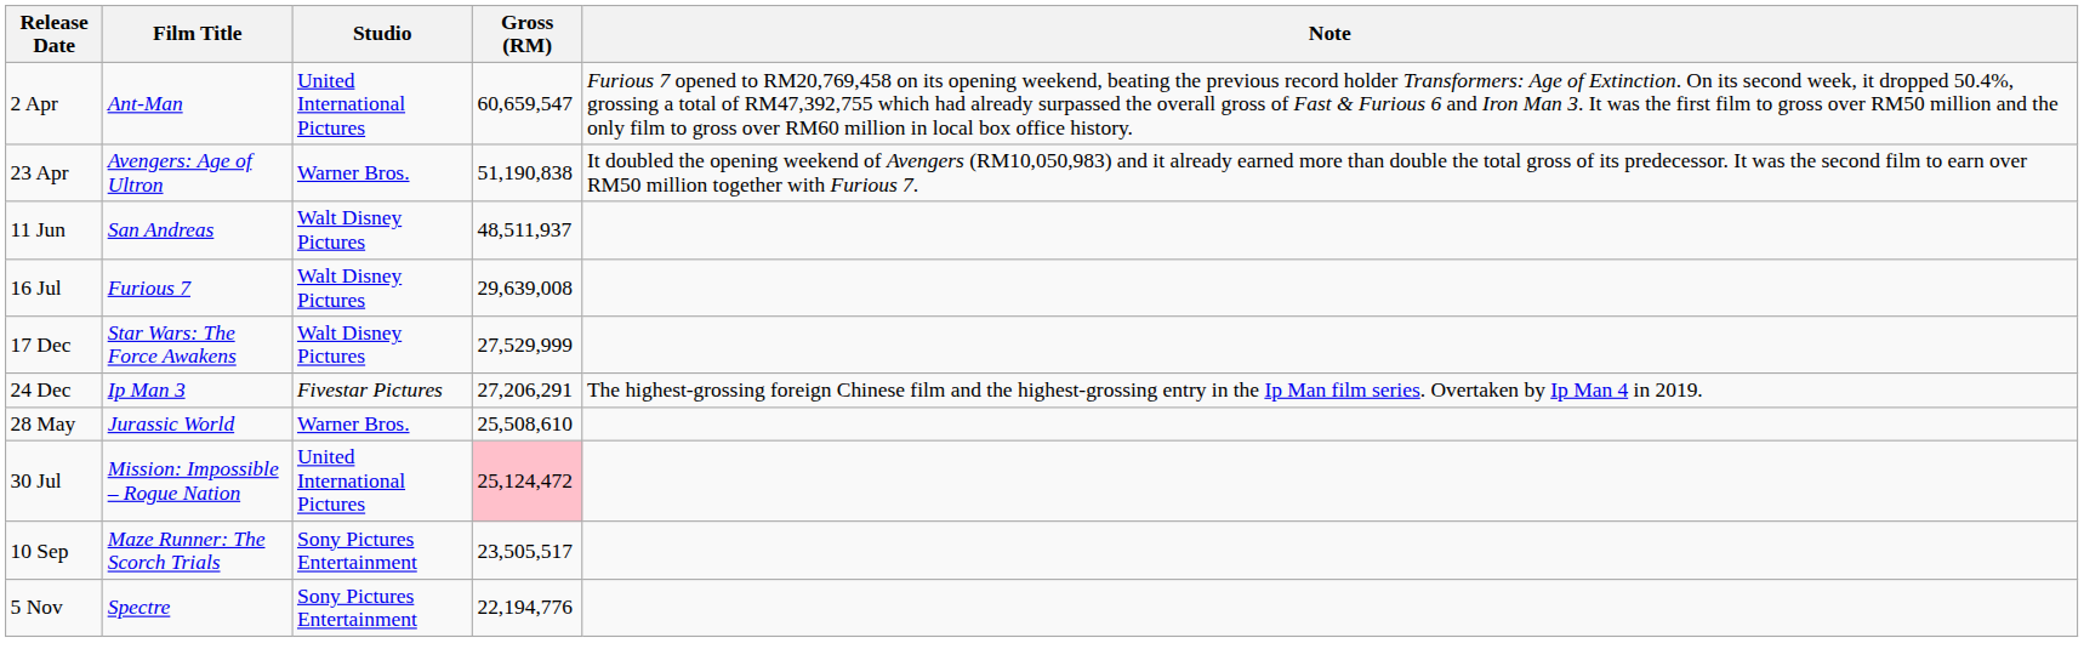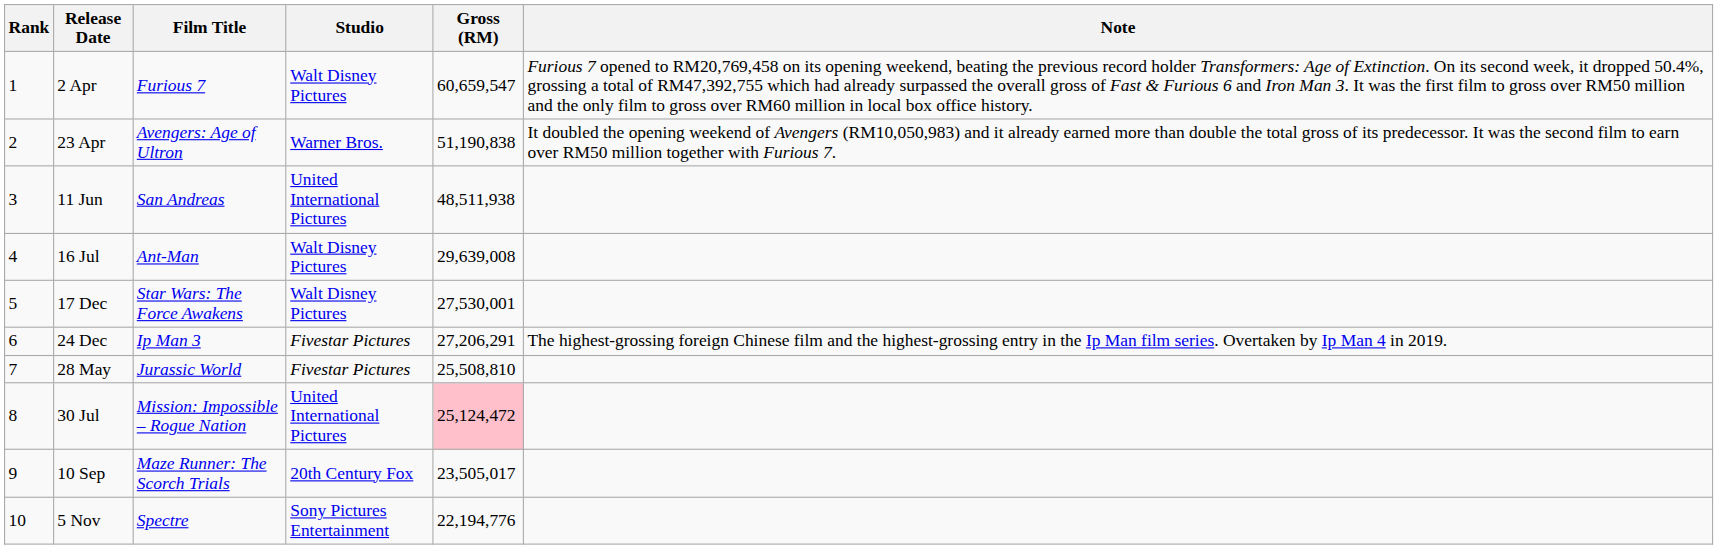+ column: Rank | 1 | 2 | 3 | 4 | 5 | 6 | 7 | 8 | 9 | 10
2 Apr | Film Title: Ant-Man -> Furious 7
2 Apr | Studio: United International Pictures -> Walt Disney Pictures
11 Jun | Studio: Walt Disney Pictures -> United International Pictures
11 Jun | Gross (RM): 48,511,937 -> 48,511,938
16 Jul | Film Title: Furious 7 -> Ant-Man
17 Dec | Gross (RM): 27,529,999 -> 27,530,001
28 May | Studio: Warner Bros. -> Fivestar Pictures
28 May | Gross (RM): 25,508,610 -> 25,508,810
10 Sep | Studio: Sony Pictures Entertainment -> 20th Century Fox
10 Sep | Gross (RM): 23,505,517 -> 23,505,017
